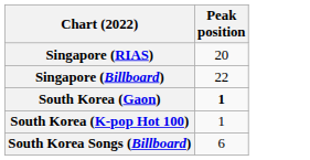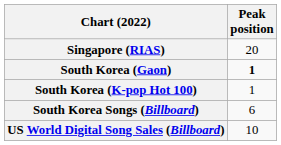- row: Singapore (Billboard) | 22
+ row: US World Digital Song Sales (Billboard) | 10
